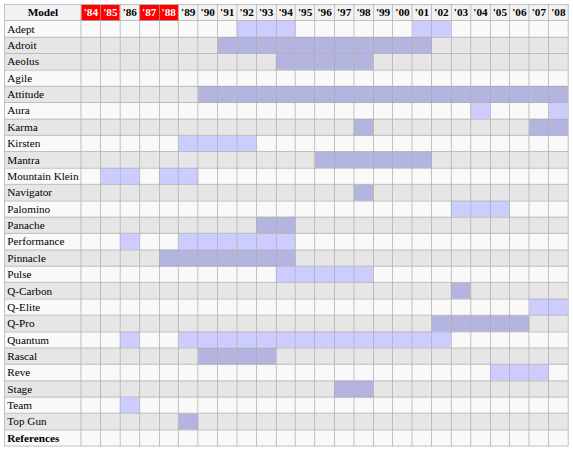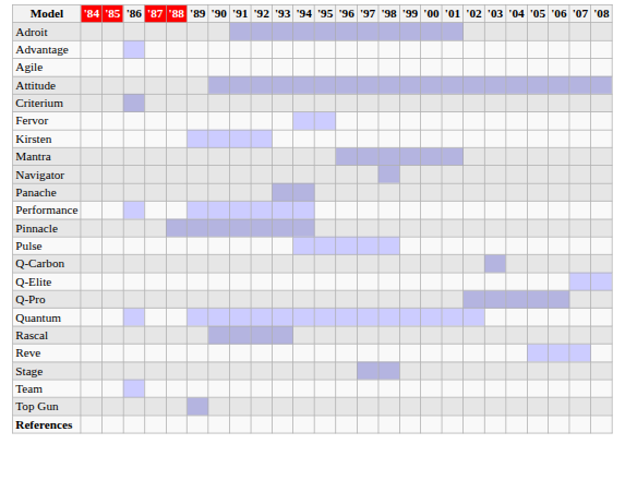- row: Adept
+ row: Advantage
- row: Aeolus
- row: Aura
+ row: Criterium
+ row: Fervor
- row: Karma
- row: Mountain Klein
- row: Palomino
